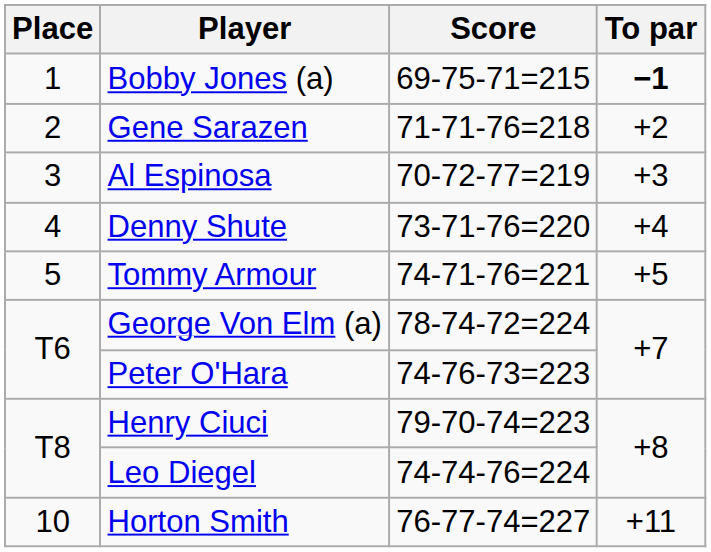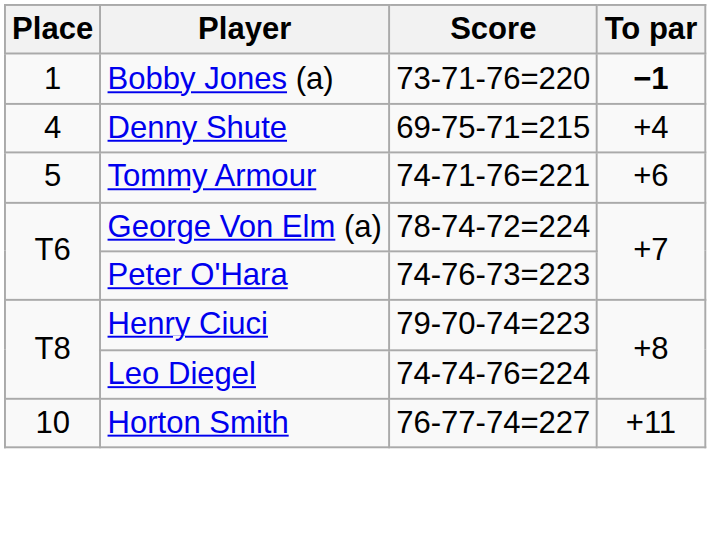Bobby Jones (a) | Score: 69-75-71=215 -> 73-71-76=220
- row: 2 | Gene Sarazen | 71-71-76=218 | +2
- row: 3 | Al Espinosa | 70-72-77=219 | +3
Denny Shute | Score: 73-71-76=220 -> 69-75-71=215
Tommy Armour | To par: +5 -> +6
